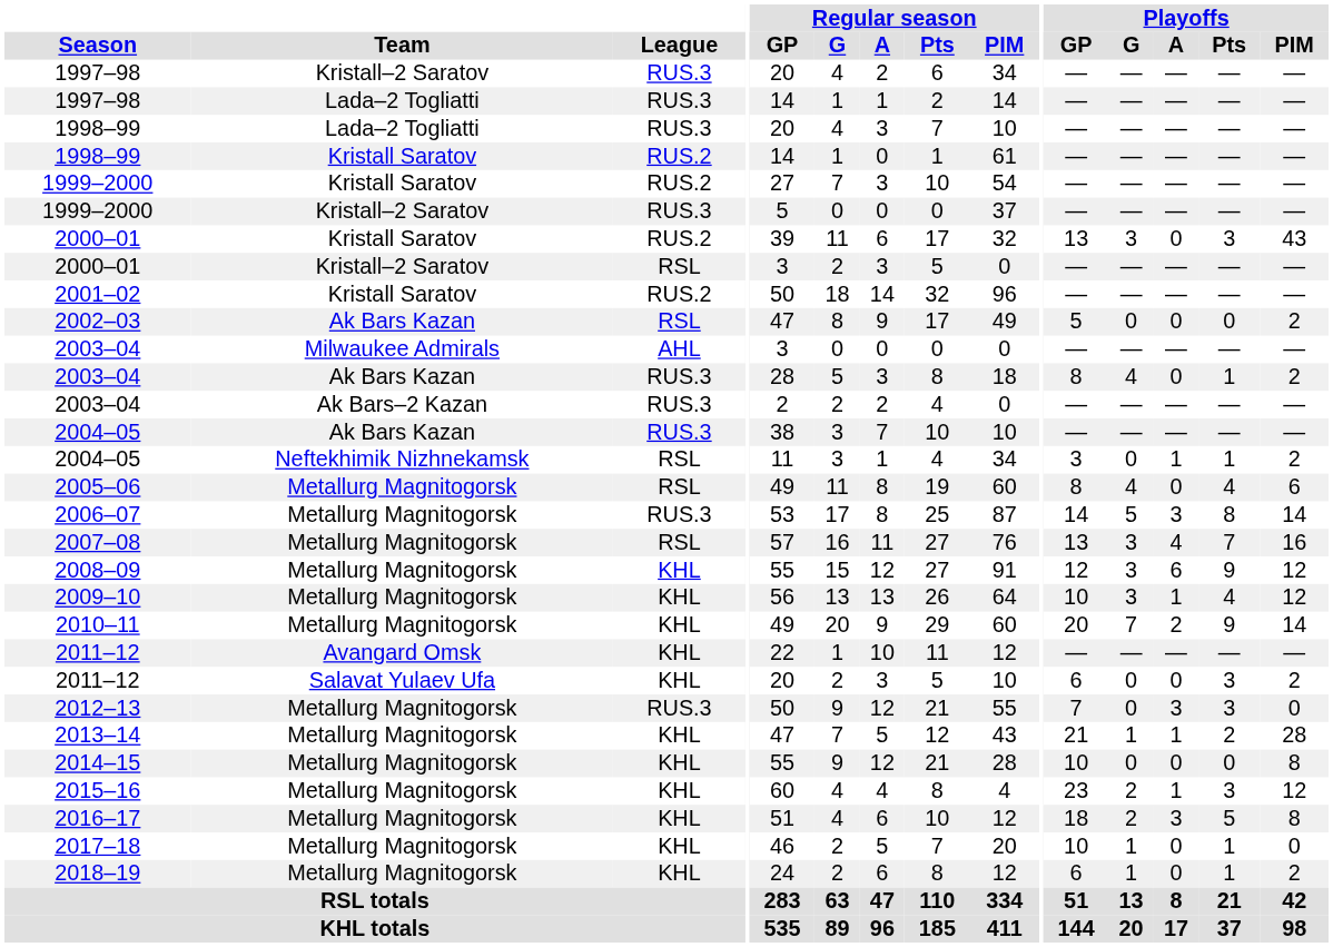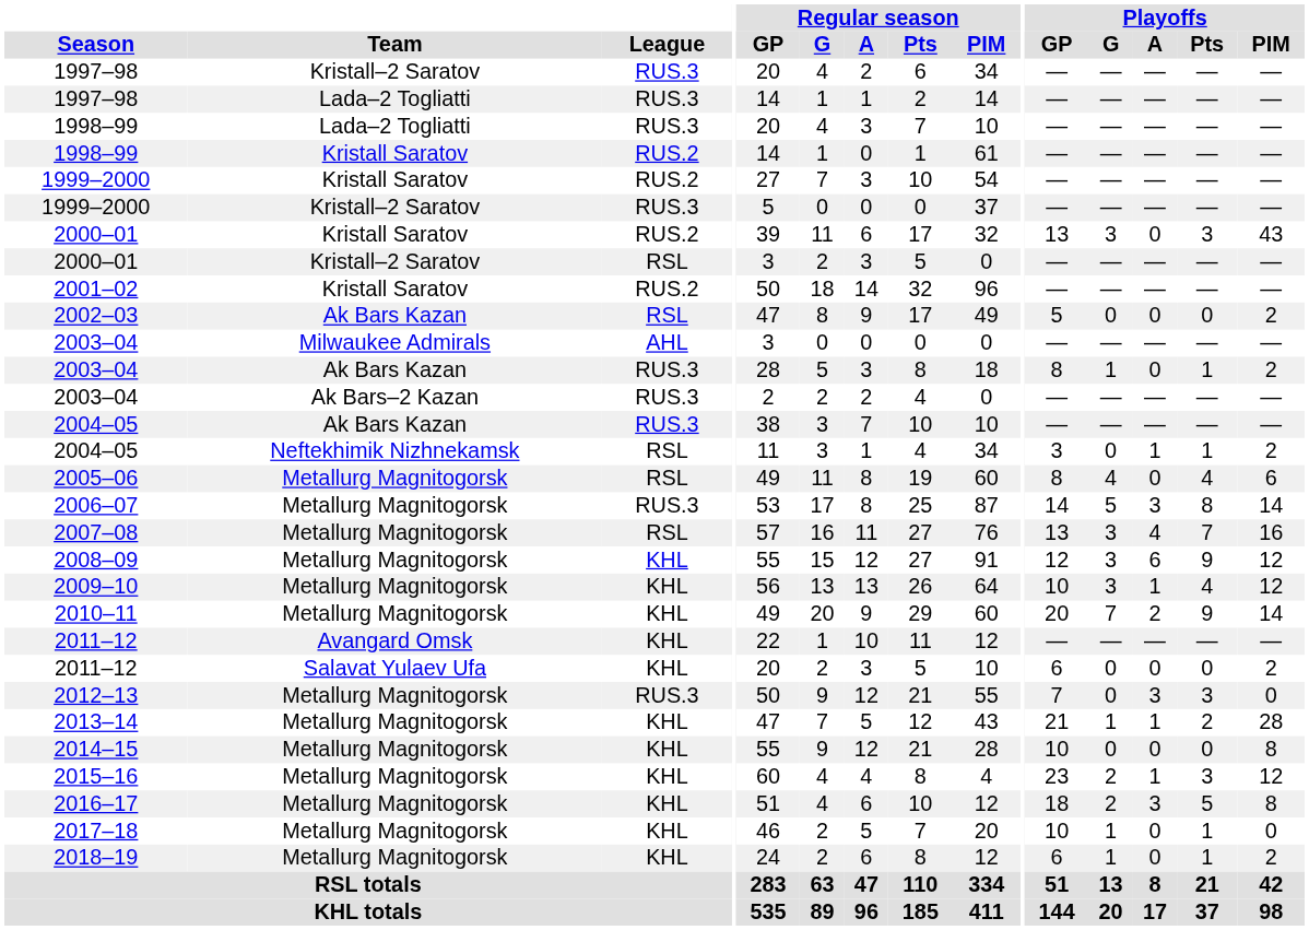2003–04 / Ak Bars Kazan | Playoffs / G: 4 -> 1
2011–12 / Salavat Yulaev Ufa | Playoffs / Pts: 3 -> 0
